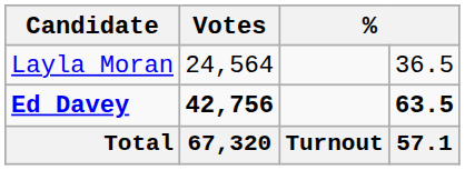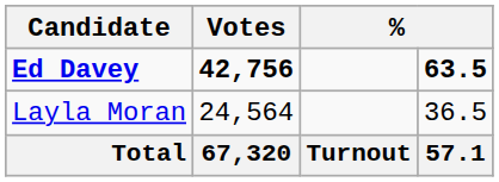rows swapped: Ed Davey <-> Layla Moran
